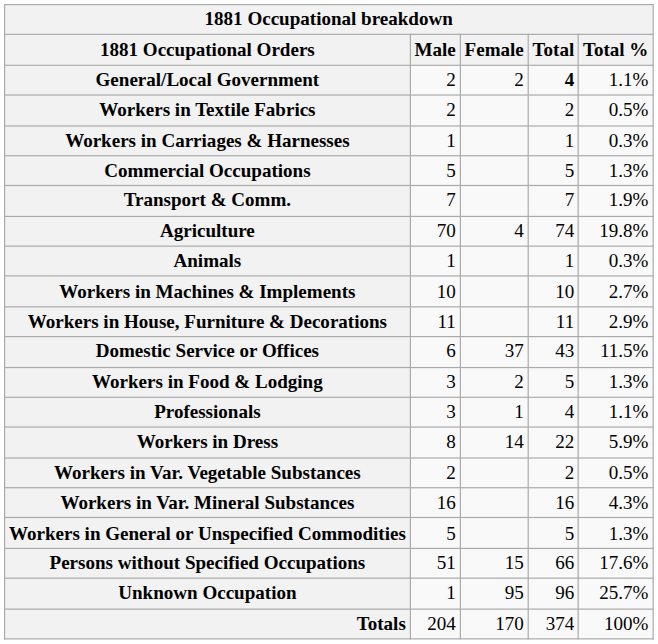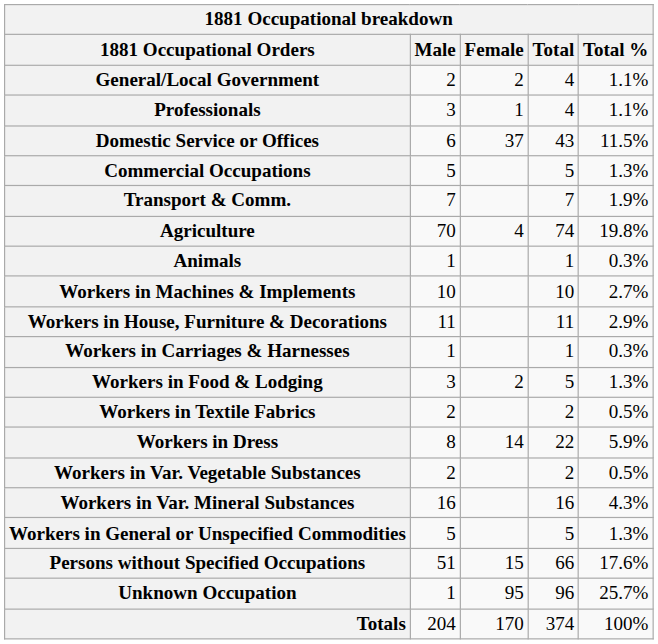General/Local Government | Total: bold -> normal
rows swapped: Professionals <-> Workers in Textile Fabrics
rows swapped: Domestic Service or Offices <-> Workers in Carriages & Harnesses
